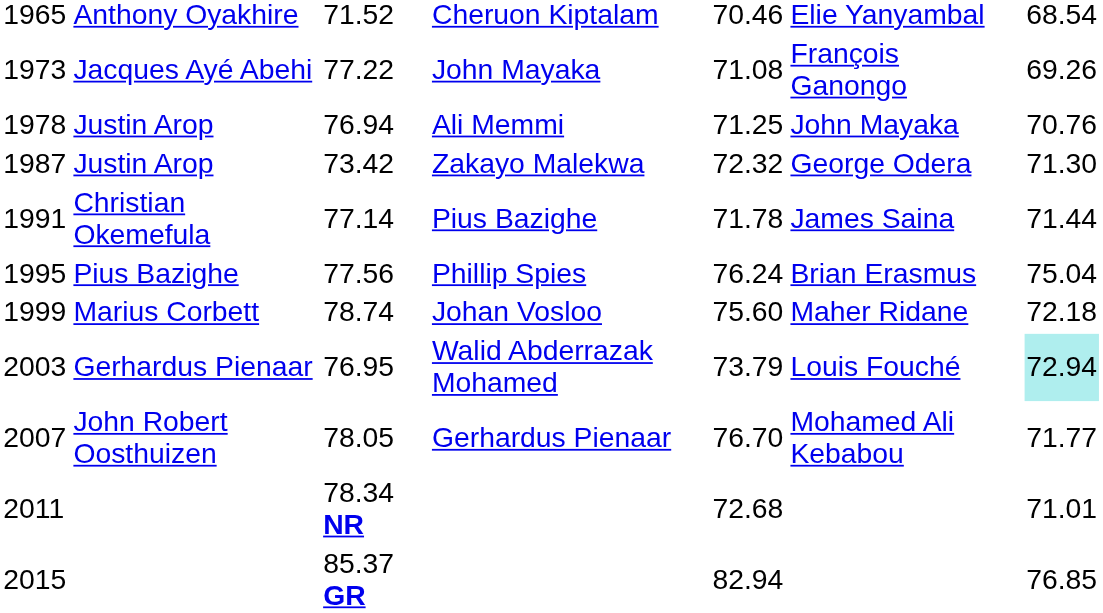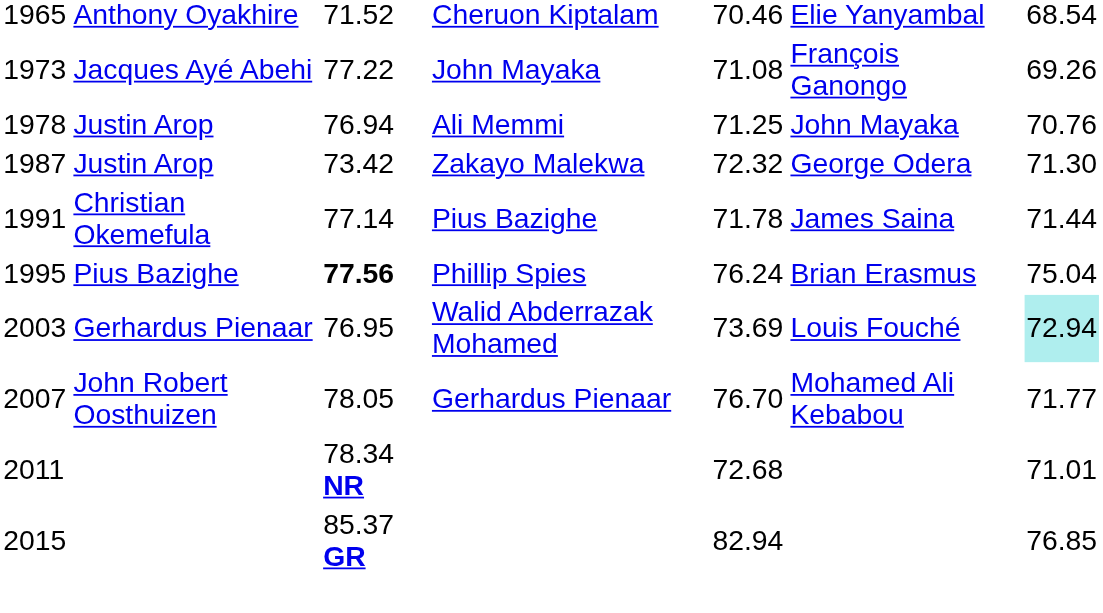Phillip Spies | column 3: normal -> bold
- row: 1999 | Marius Corbett | 78.74 | Johan Vosloo | 75.60 | Maher Ridane | 72.18
Walid Abderrazak Mohamed | column 5: 73.79 -> 73.69
